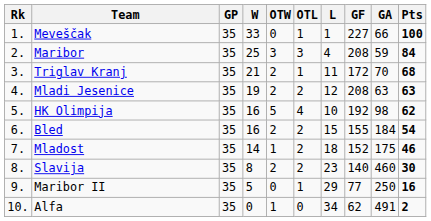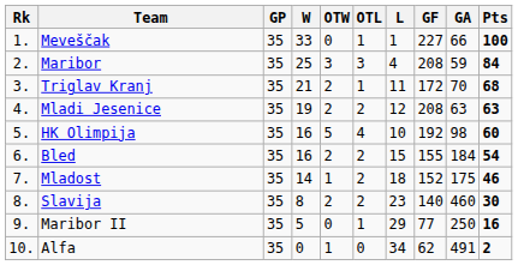HK Olimpija | Pts: 62 -> 60
